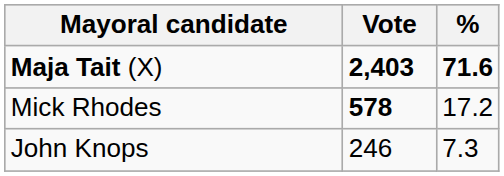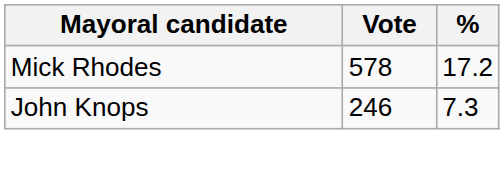- row: Maja Tait (X) | 2,403 | 71.6
Mick Rhodes | Vote: bold -> normal
